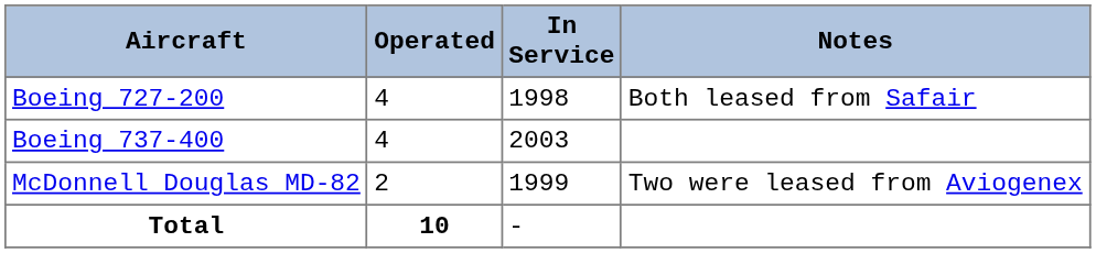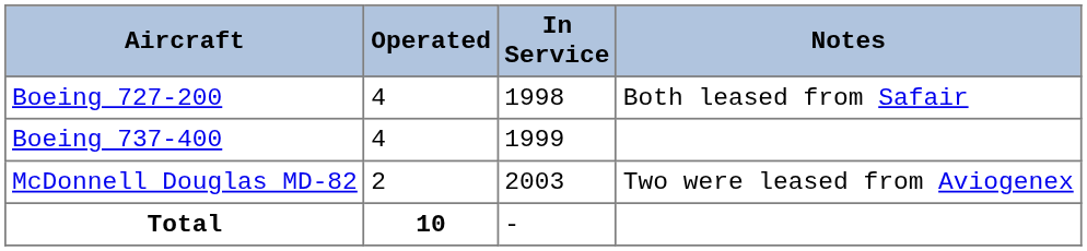Boeing 737-400 | In Service: 2003 -> 1999
McDonnell Douglas MD-82 | In Service: 1999 -> 2003
